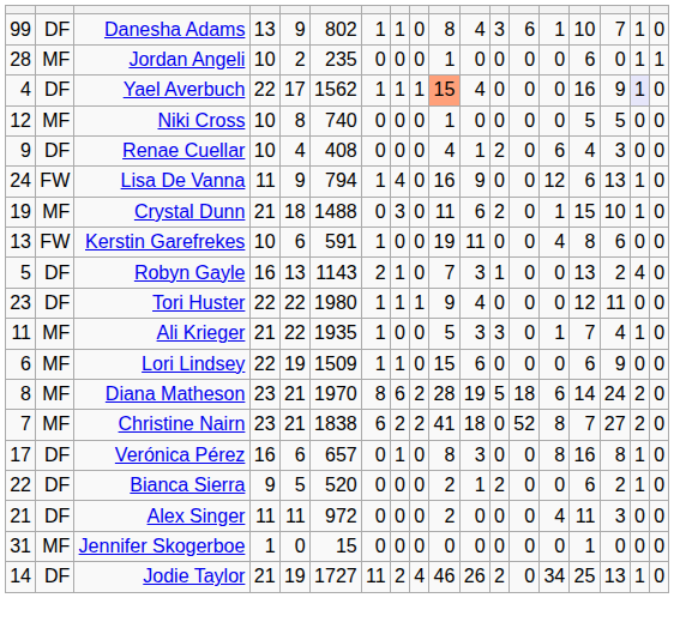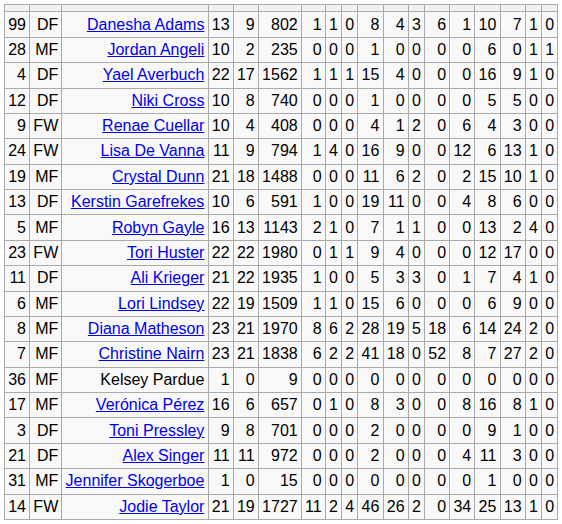Yael Averbuch | column 10: lightsalmon background -> no background
Yael Averbuch | column 17: lavender background -> no background
Niki Cross | column 2: MF -> DF
Renae Cuellar | column 2: DF -> FW
Crystal Dunn | column 8: 3 -> 0
Crystal Dunn | column 14: 1 -> 2
Kerstin Garefrekes | column 2: FW -> DF
Robyn Gayle | column 2: DF -> MF
Robyn Gayle | column 11: 3 -> 1
Tori Huster | column 2: DF -> FW
Tori Huster | column 7: 1 -> 0
Tori Huster | column 16: 11 -> 17
Ali Krieger | column 2: MF -> DF
+ row: 36 | MF | Kelsey Pardue | 1 | 0 | 9 | 0 | 0 | 0 | 0 | 0 | 0 | 0 | 0 | 0 | 0 | 0 | 0
Verónica Pérez | column 2: DF -> MF
+ row: 3 | DF | Toni Pressley | 9 | 8 | 701 | 0 | 0 | 0 | 2 | 0 | 0 | 0 | 0 | 9 | 1 | 0 | 0
- row: 22 | DF | Bianca Sierra | 9 | 5 | 520 | 0 | 0 | 0 | 2 | 1 | 2 | 0 | 0 | 6 | 2 | 1 | 0
Jodie Taylor | column 2: DF -> FW
